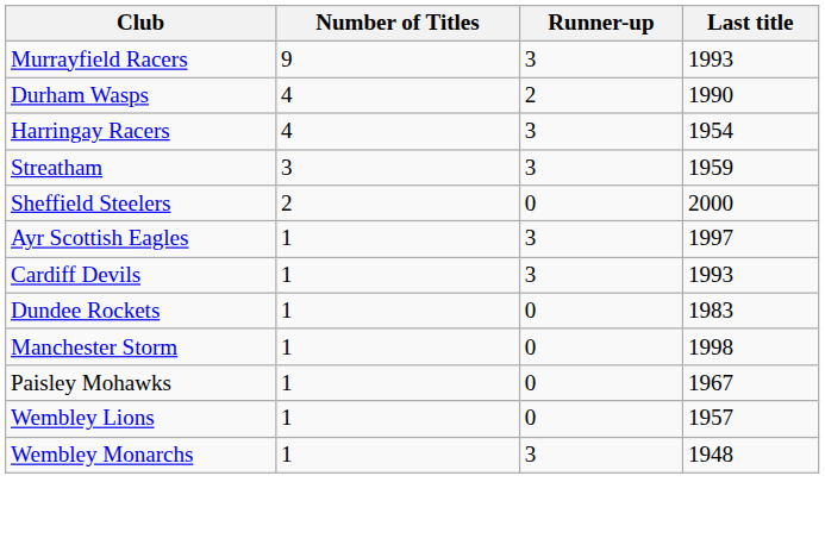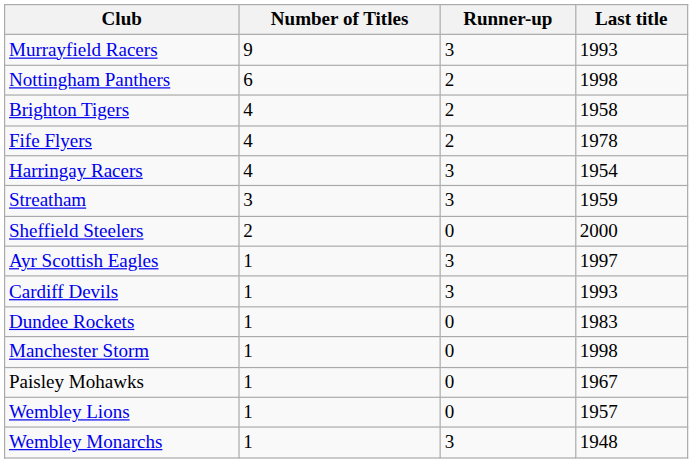+ row: Nottingham Panthers | 6 | 2 | 1998
+ row: Brighton Tigers | 4 | 2 | 1958
- row: Durham Wasps | 4 | 2 | 1990
+ row: Fife Flyers | 4 | 2 | 1978
